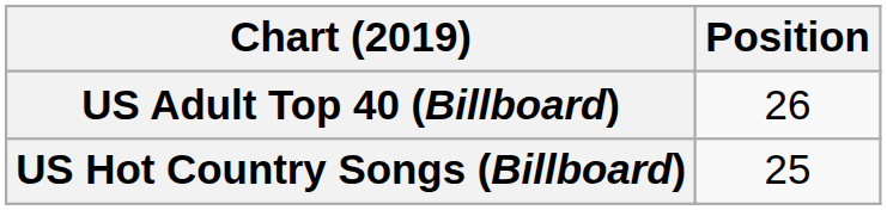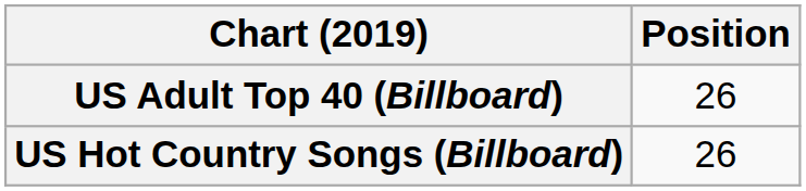US Hot Country Songs (Billboard) | Position: 25 -> 26
